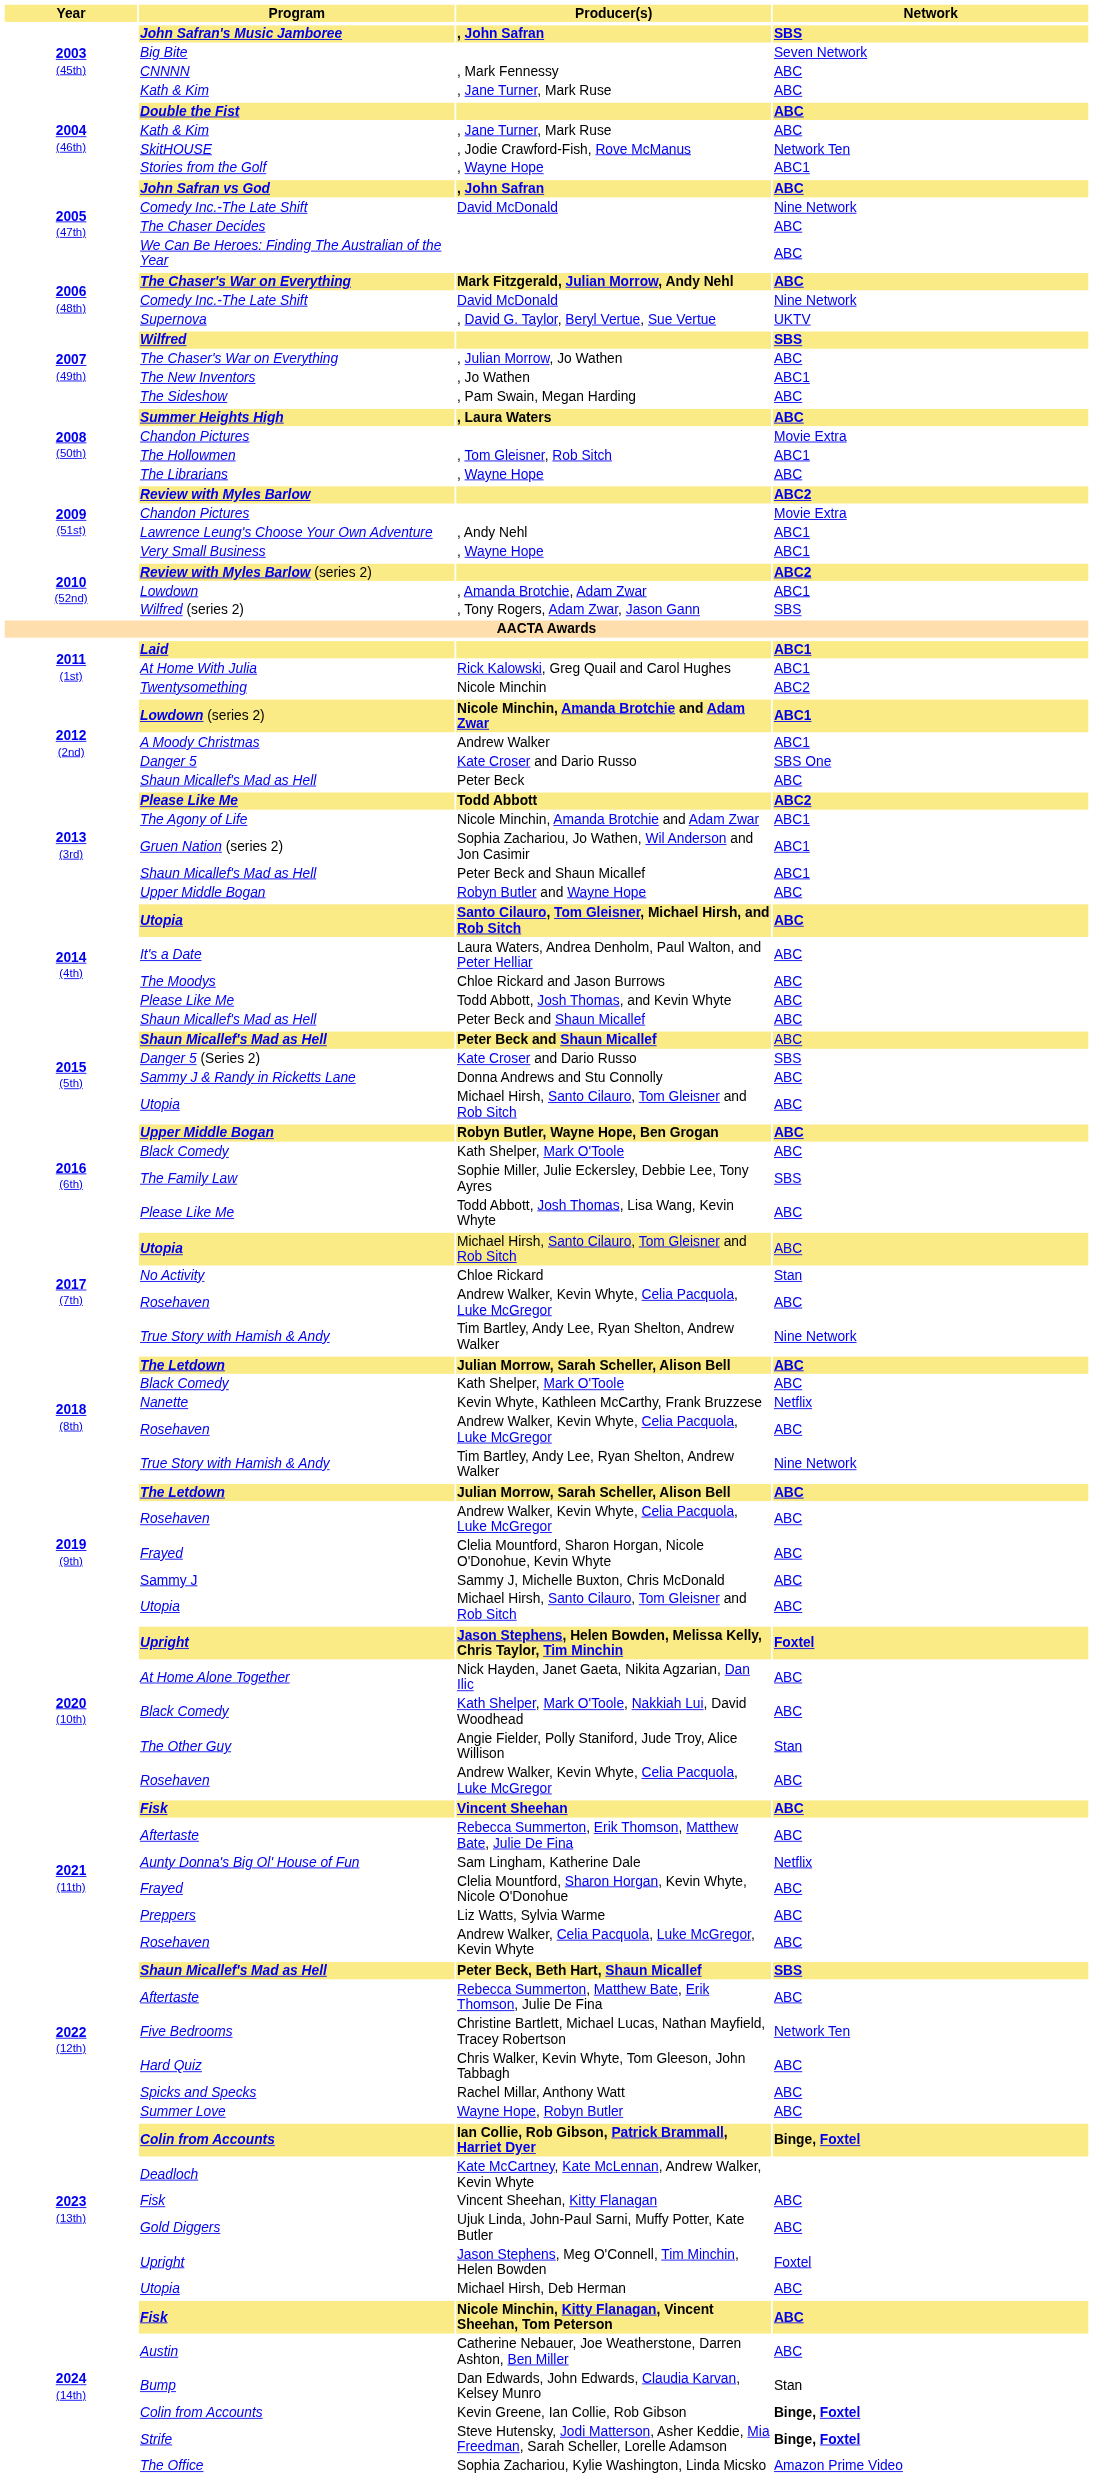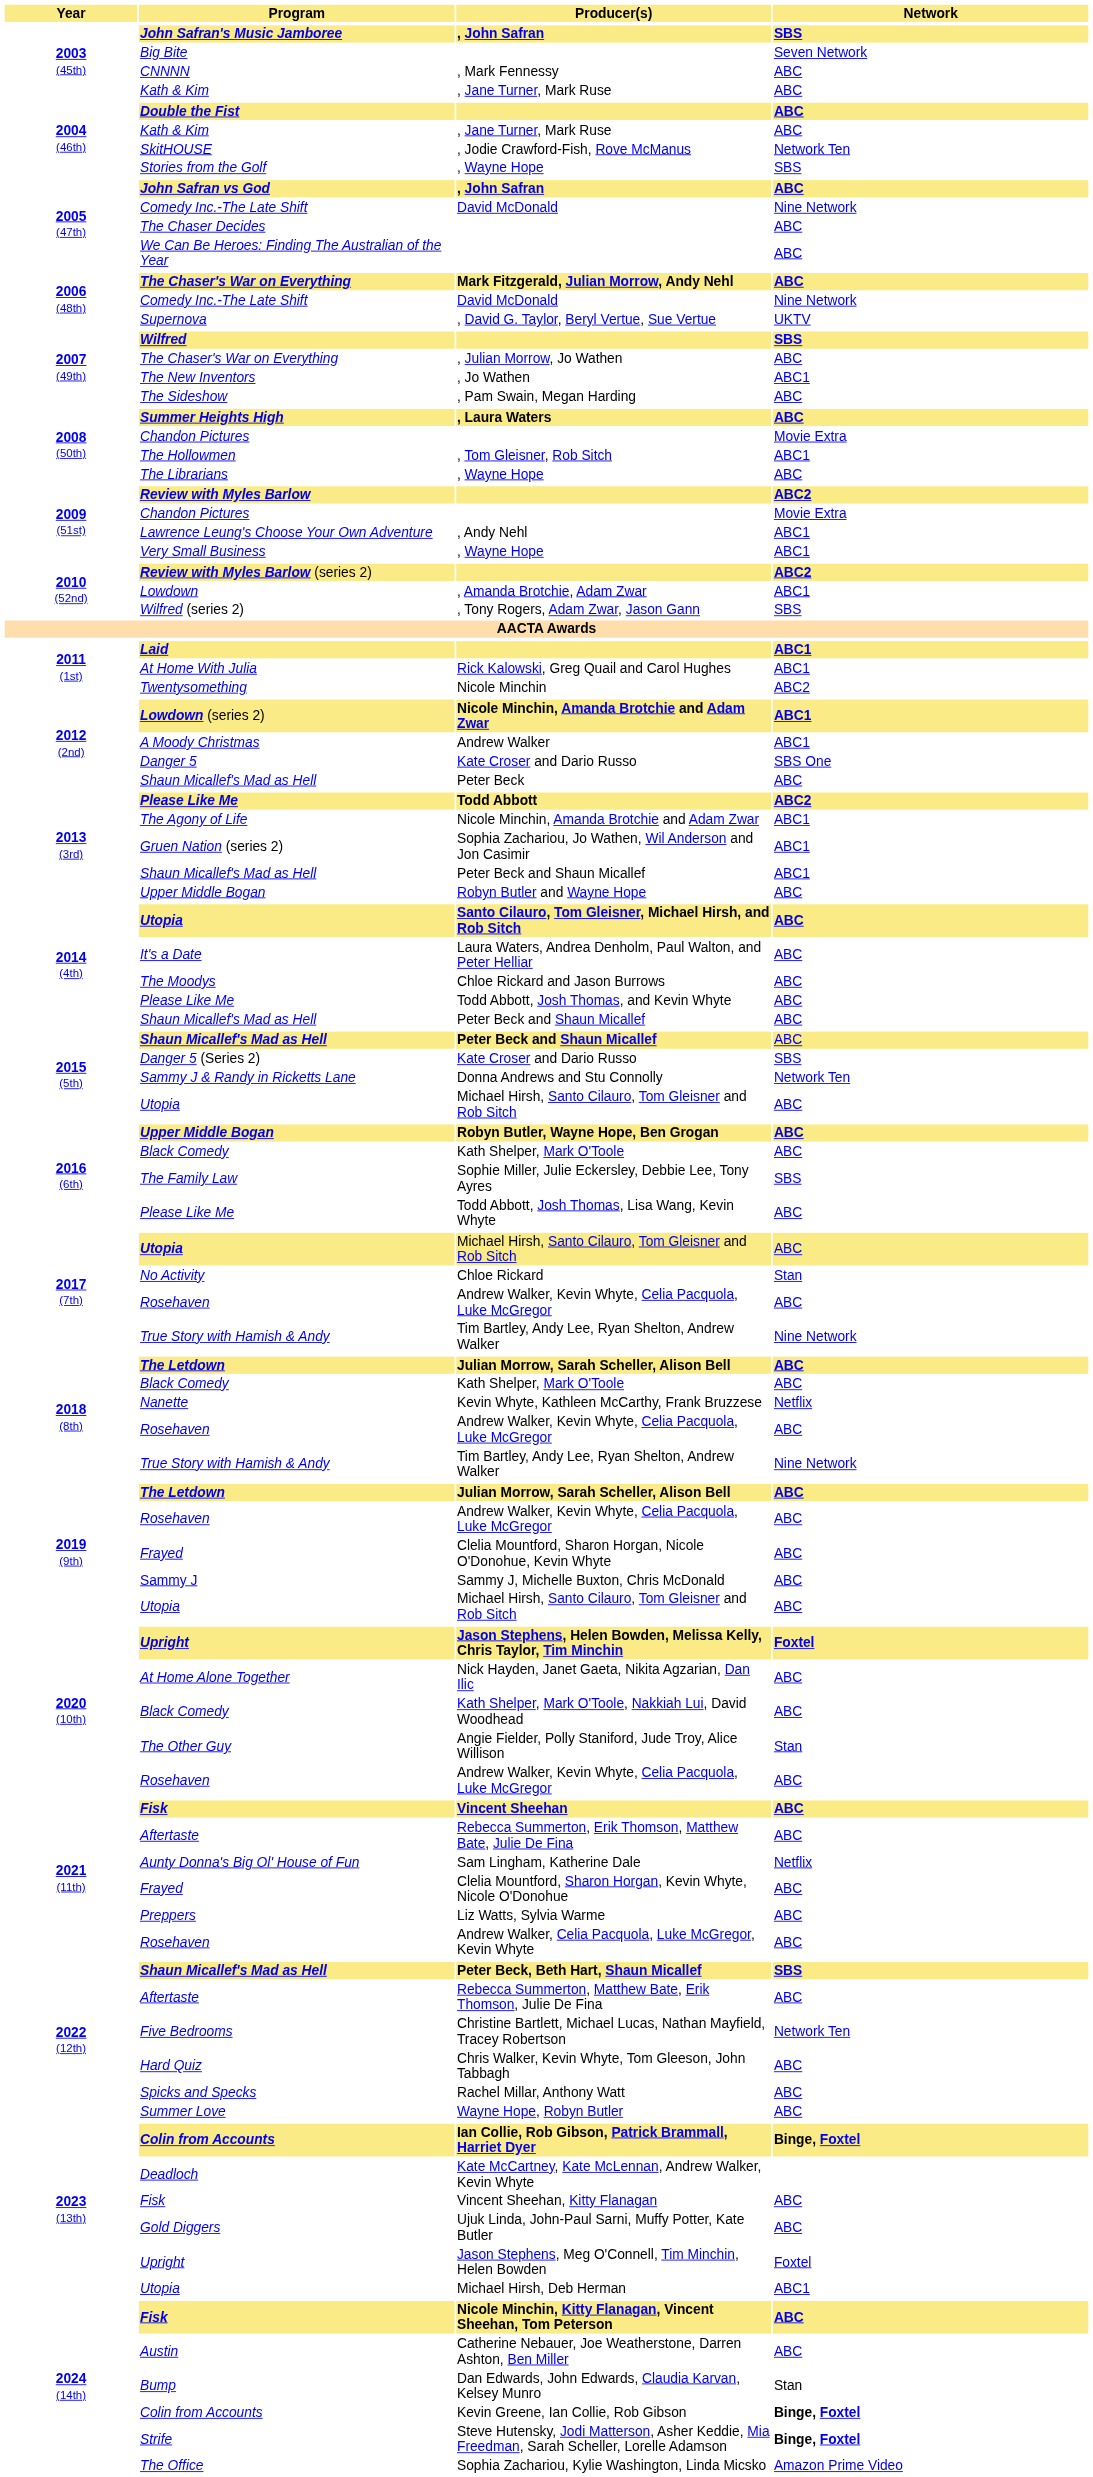2004 (46th) / , Wayne Hope | Network: ABC1 -> SBS
Donna Andrews and Stu Connolly | Network: ABC -> Network Ten
Michael Hirsh, Deb Herman | Network: ABC -> ABC1
